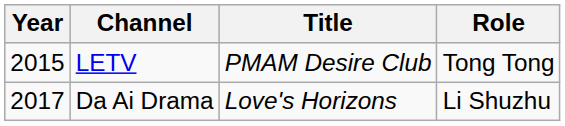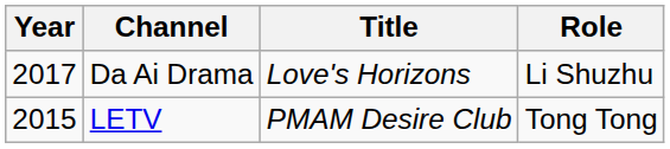rows swapped: LETV <-> Da Ai Drama
